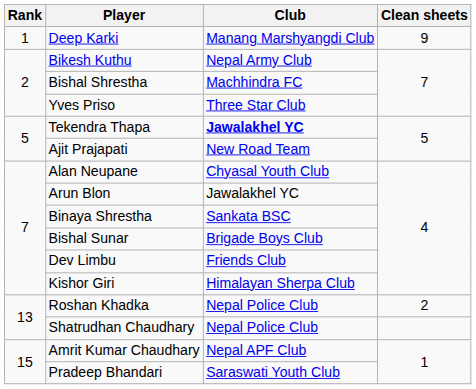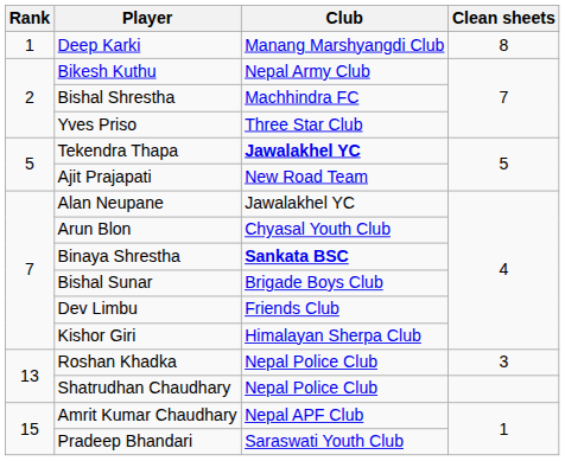Deep Karki | Clean sheets: 9 -> 8
Alan Neupane | Club: Chyasal Youth Club -> Jawalakhel YC
Arun Blon | Club: Jawalakhel YC -> Chyasal Youth Club
Binaya Shrestha | Club: normal -> bold
Roshan Khadka | Clean sheets: 2 -> 3
